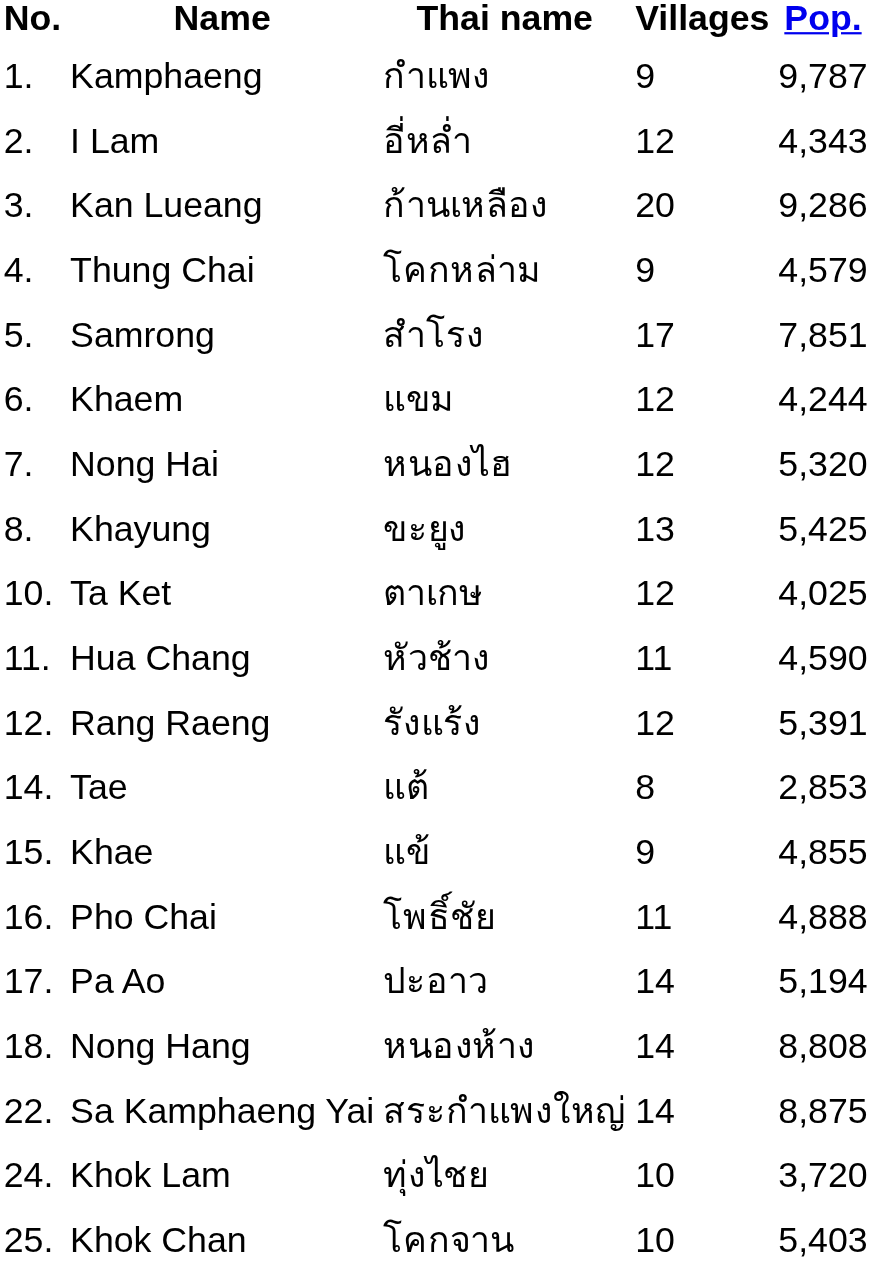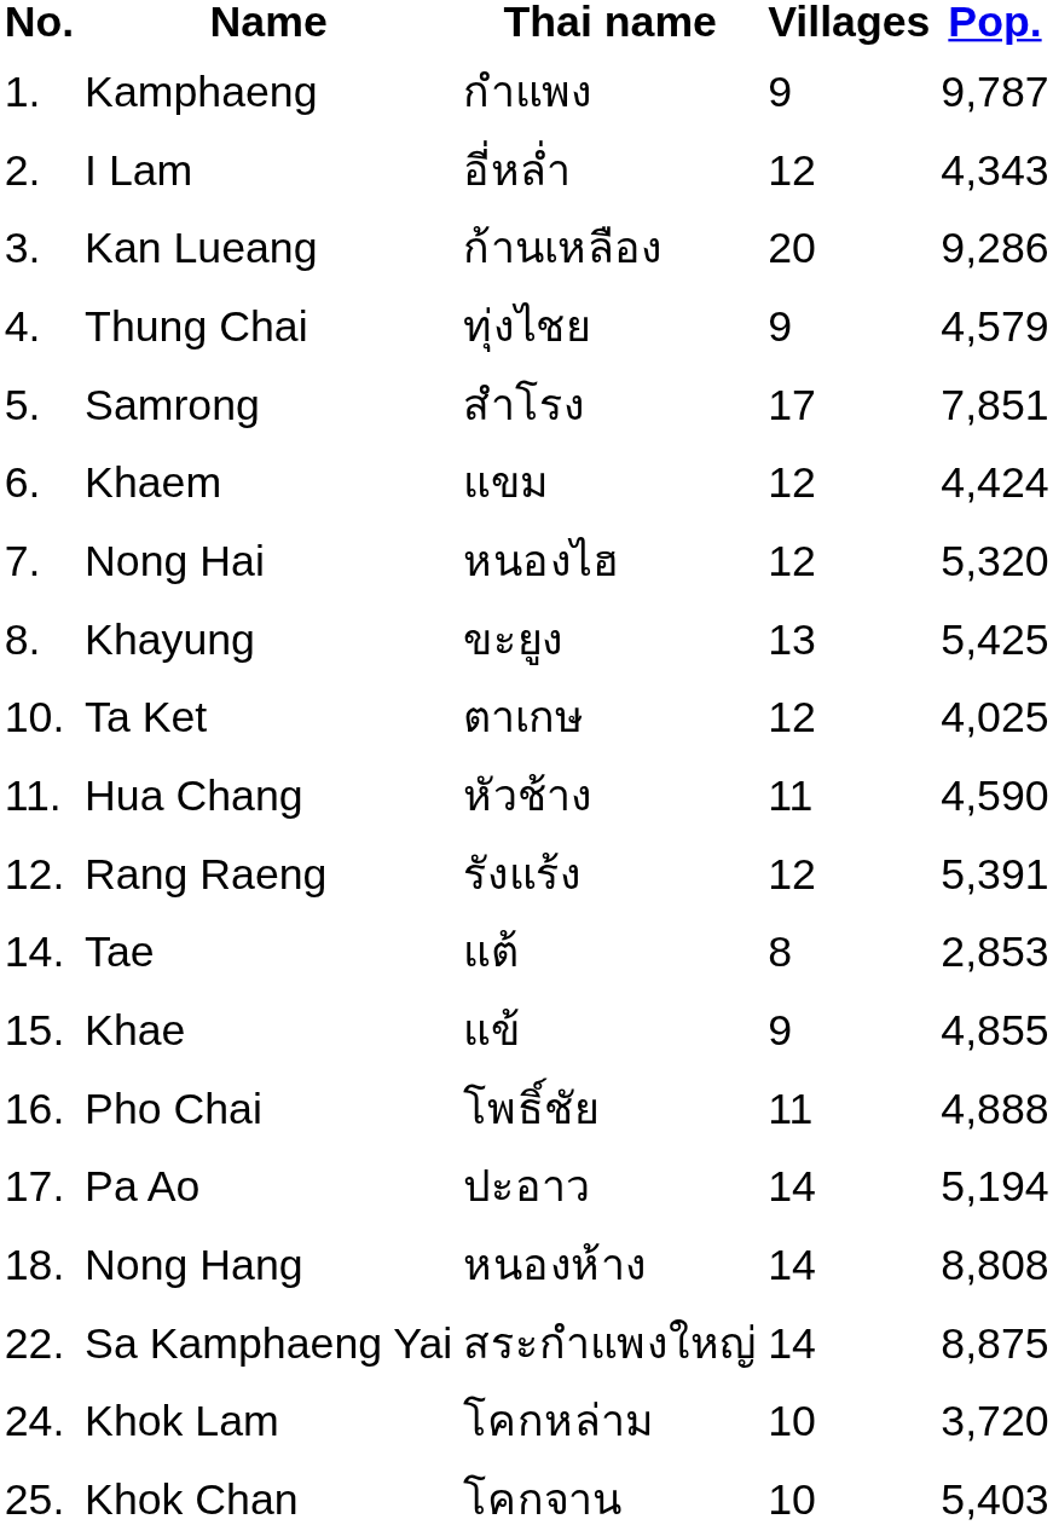Thung Chai | Thai name: โคกหล่าม -> ทุ่งไชย
Khaem | Pop.: 4,244 -> 4,424
Khok Lam | Thai name: ทุ่งไชย -> โคกหล่าม
